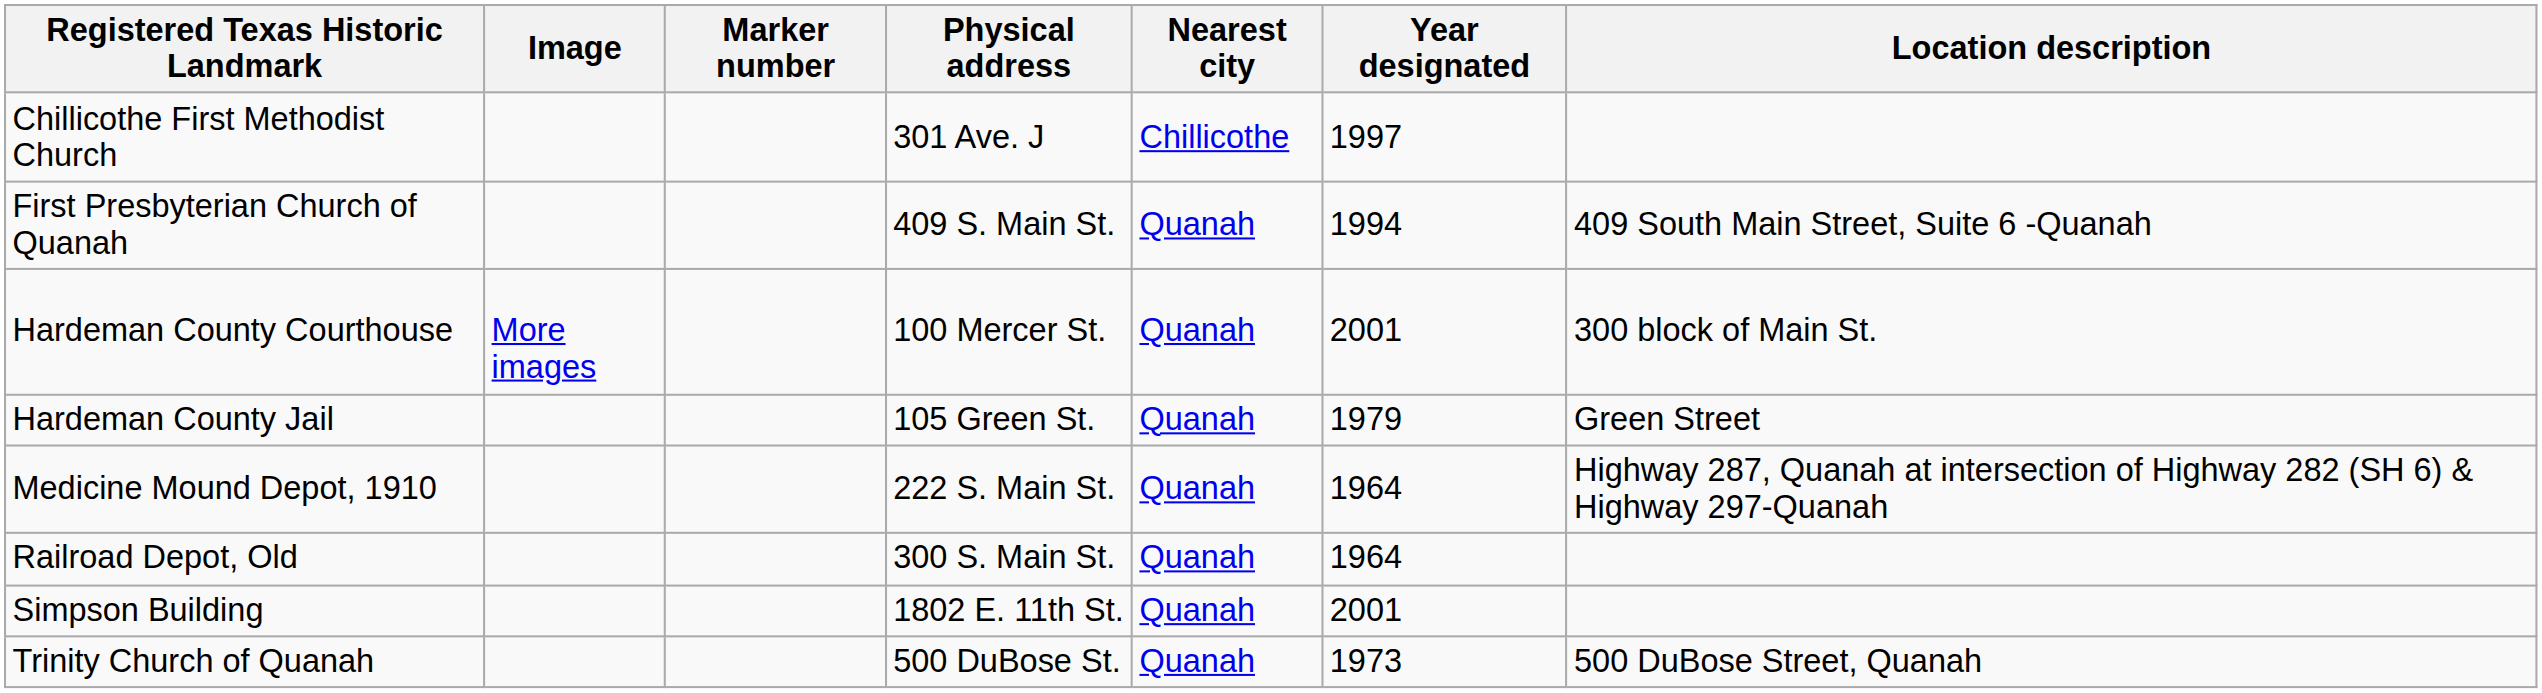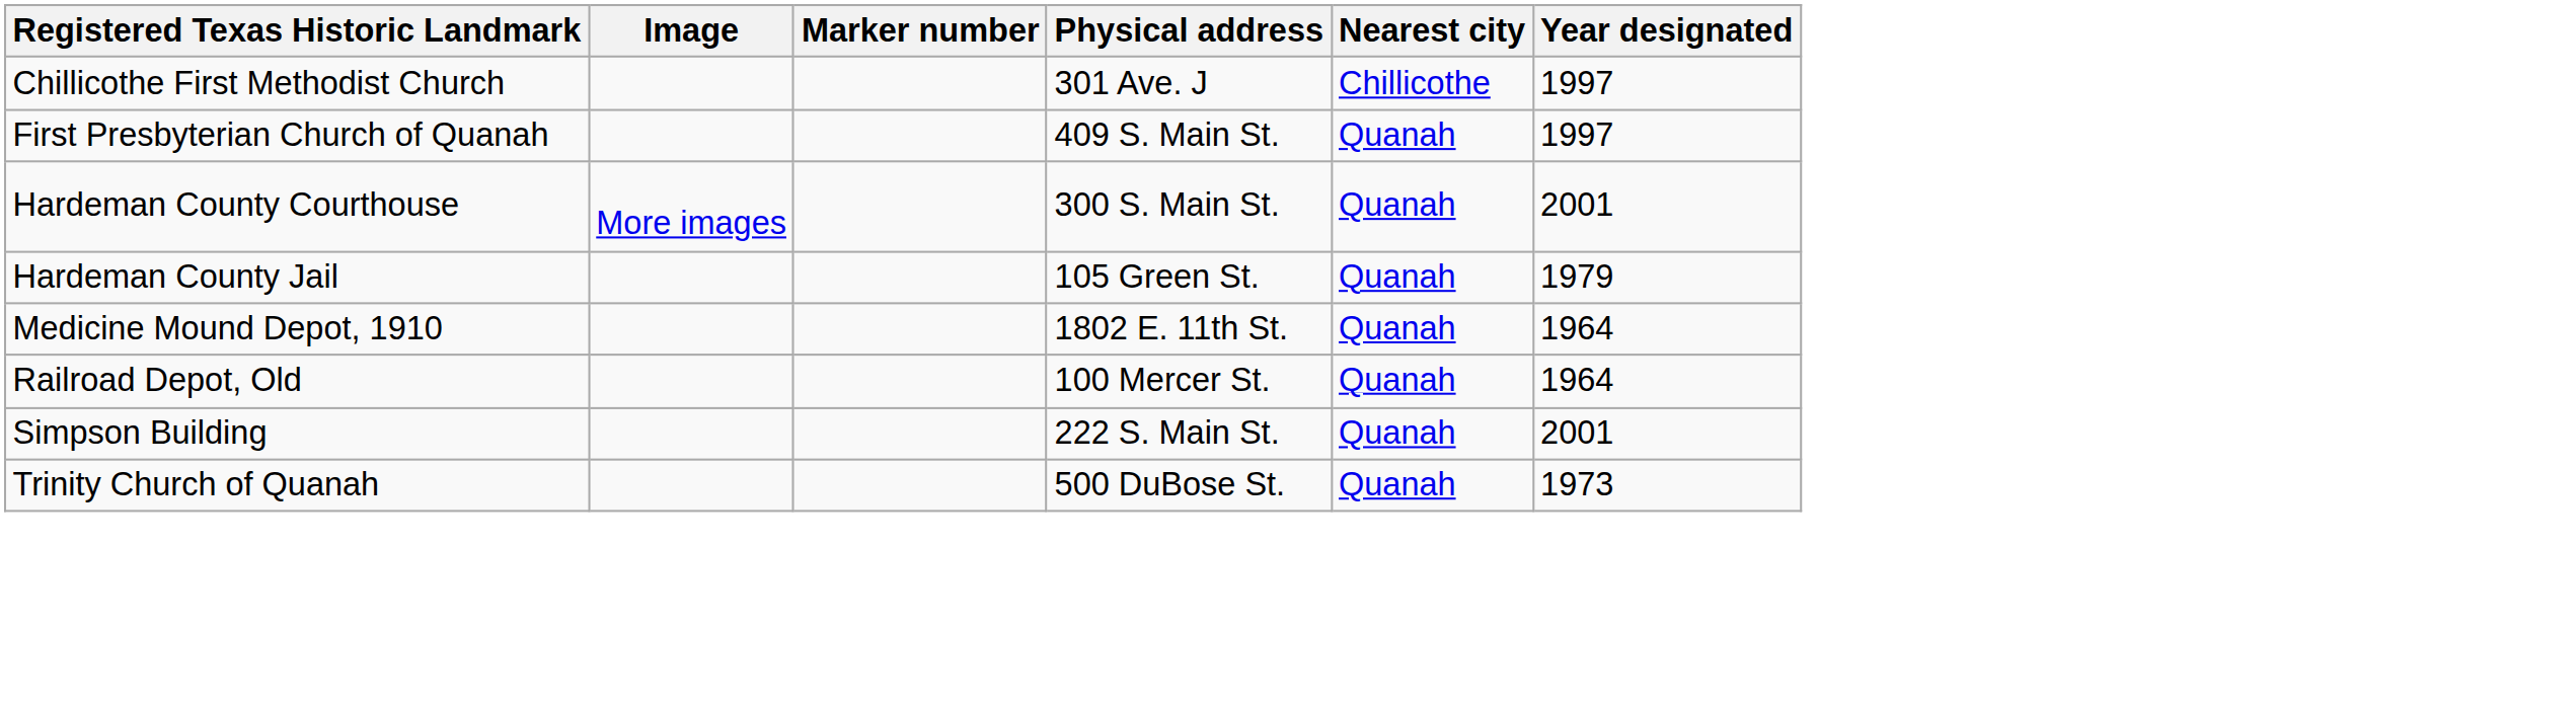- column: Location description | 409 South Main Street, Suite 6 -Quanah | 300 block of Main St. | Green Street | Highway 287, Quanah at intersection of Highway 282 (SH 6) & Highway 297-Quanah | 500 DuBose Street, Quanah
First Presbyterian Church of Quanah | Year designated: 1994 -> 1997
Hardeman County Courthouse | Physical address: 100 Mercer St. -> 300 S. Main St.
Medicine Mound Depot, 1910 | Physical address: 222 S. Main St. -> 1802 E. 11th St.
Railroad Depot, Old | Physical address: 300 S. Main St. -> 100 Mercer St.
Simpson Building | Physical address: 1802 E. 11th St. -> 222 S. Main St.
